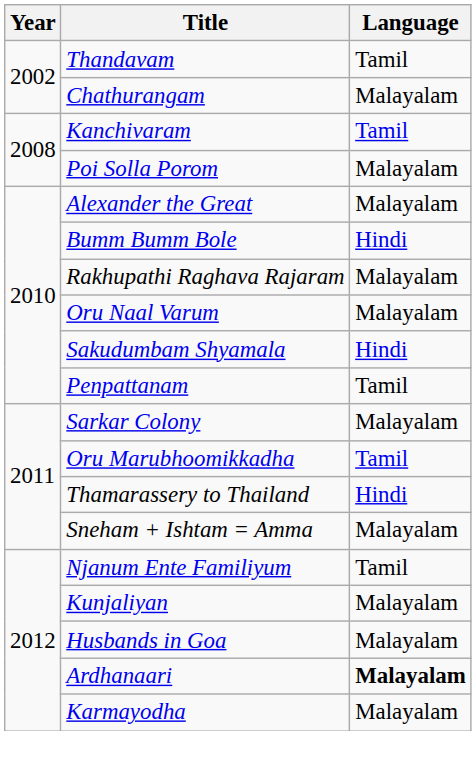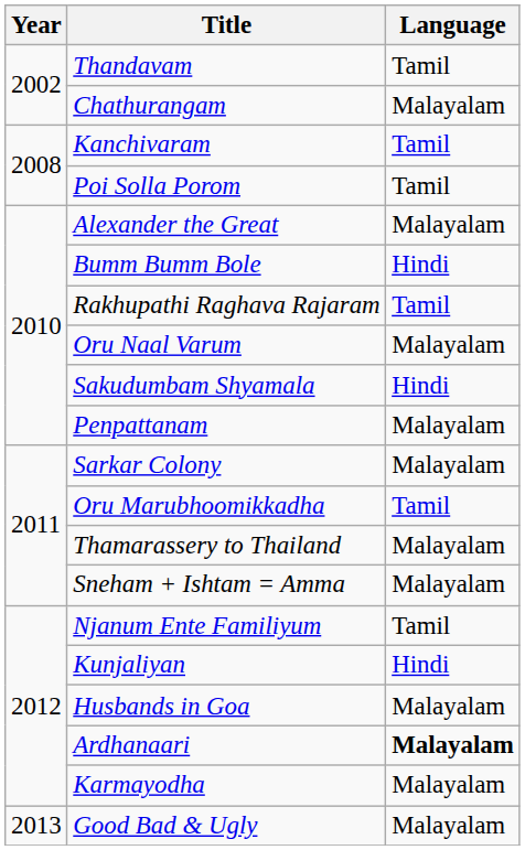Poi Solla Porom | Language: Malayalam -> Tamil
Rakhupathi Raghava Rajaram | Language: Malayalam -> Tamil
Penpattanam | Language: Tamil -> Malayalam
Thamarassery to Thailand | Language: Hindi -> Malayalam
Kunjaliyan | Language: Malayalam -> Hindi
+ row: 2013 | Good Bad & Ugly | Malayalam
